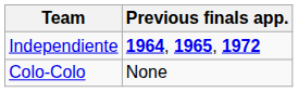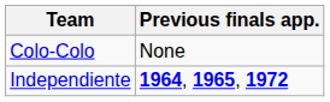rows swapped: Independiente <-> Colo-Colo
